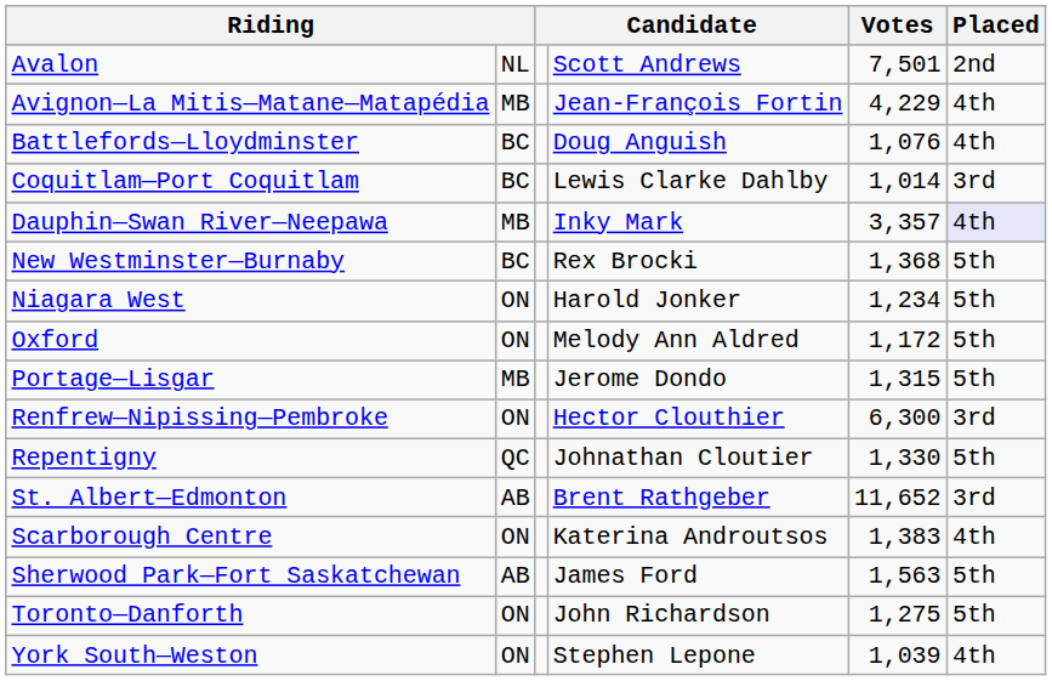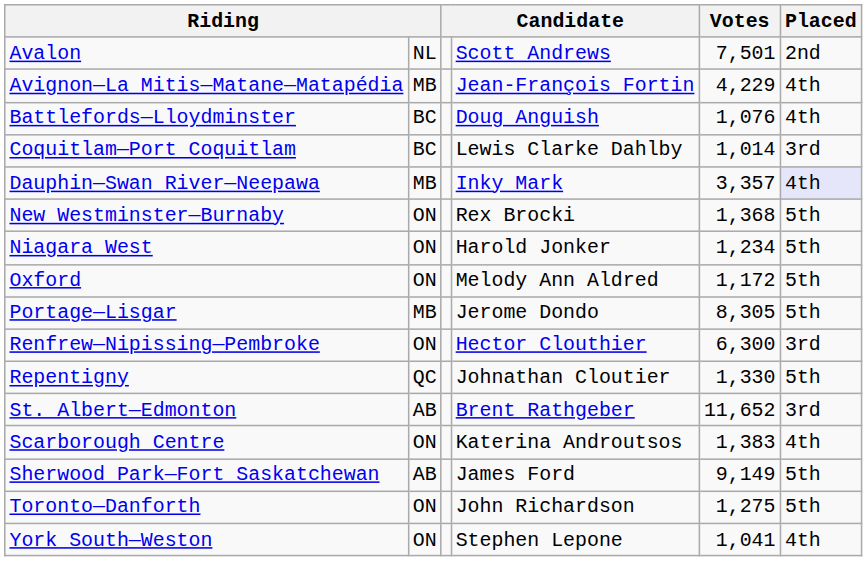New Westminster—Burnaby | column 2: BC -> ON
Portage—Lisgar | Votes: 1,315 -> 8,305
Sherwood Park—Fort Saskatchewan | Votes: 1,563 -> 9,149
York South—Weston | Votes: 1,039 -> 1,041
